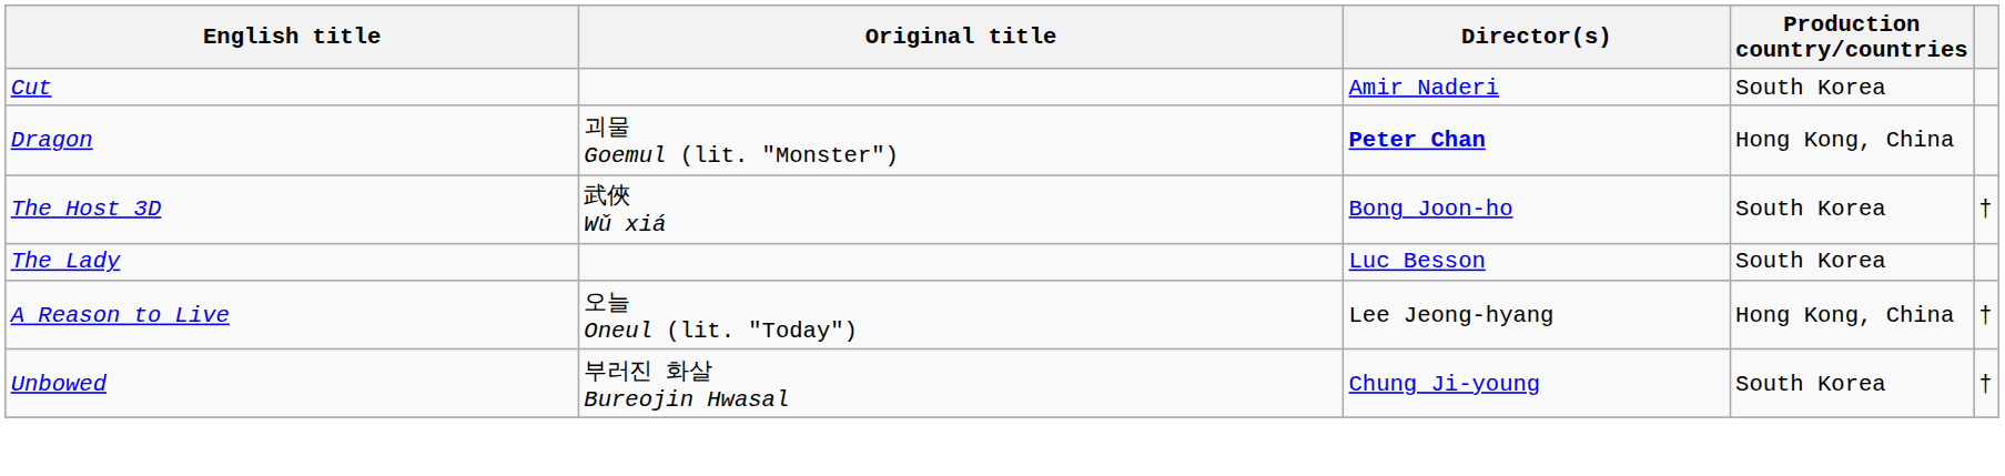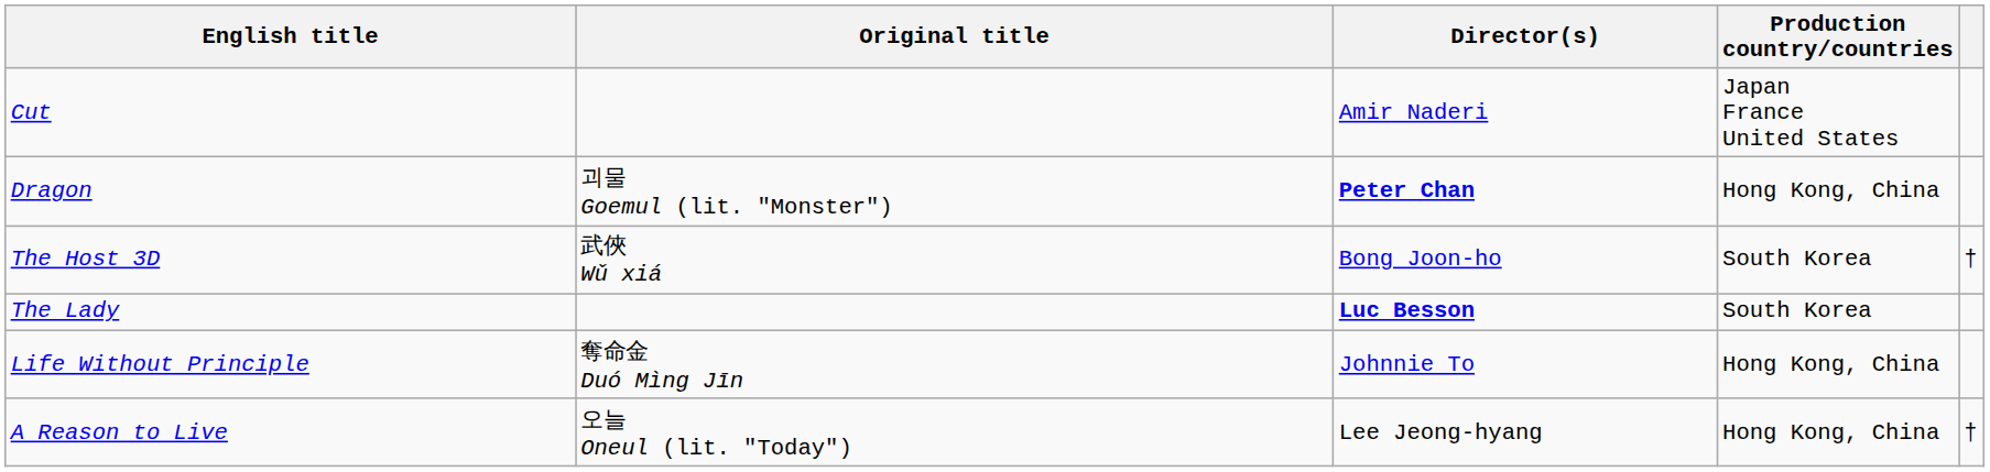Cut | Production country/countries: South Korea -> Japan France United States
The Lady | Director(s): normal -> bold
+ row: Life Without Principle | 奪命金 Duó Mìng Jīn | Johnnie To | Hong Kong, China
- row: Unbowed | 부러진 화살 Bureojin Hwasal | Chung Ji-young | South Korea | †
